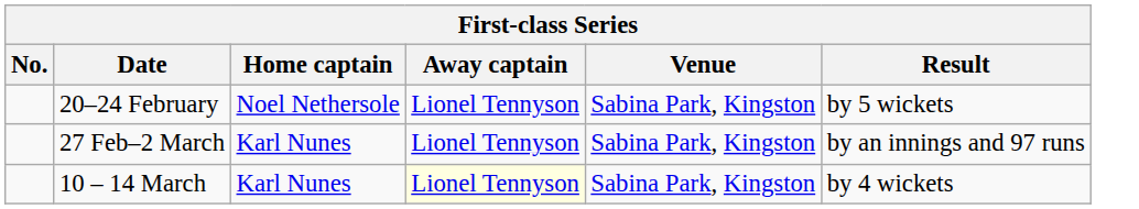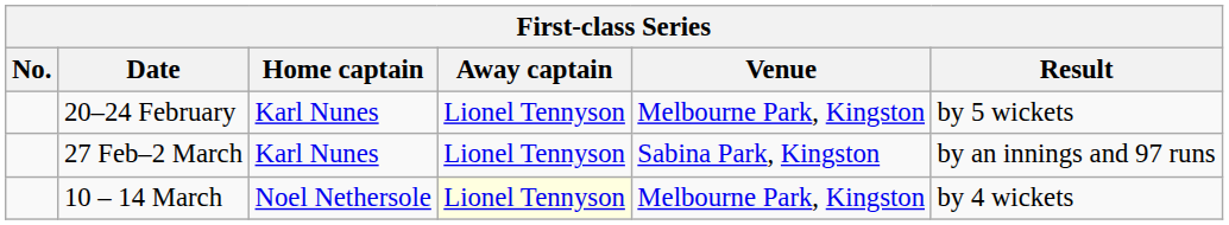20–24 February | Home captain: Noel Nethersole -> Karl Nunes
20–24 February | Venue: Sabina Park, Kingston -> Melbourne Park, Kingston
10 – 14 March | Home captain: Karl Nunes -> Noel Nethersole
10 – 14 March | Venue: Sabina Park, Kingston -> Melbourne Park, Kingston
